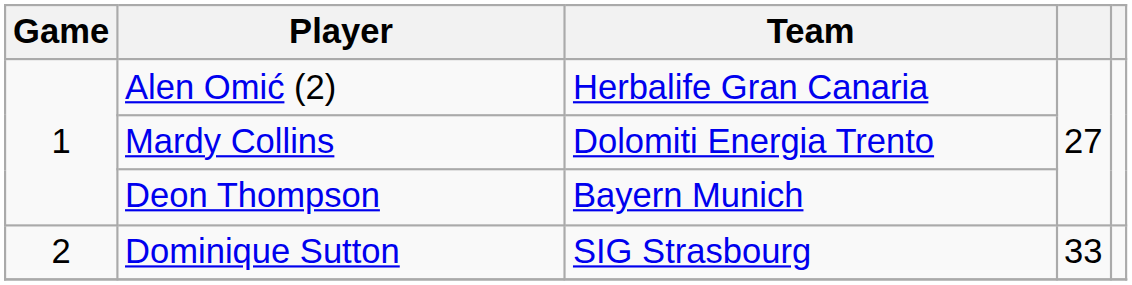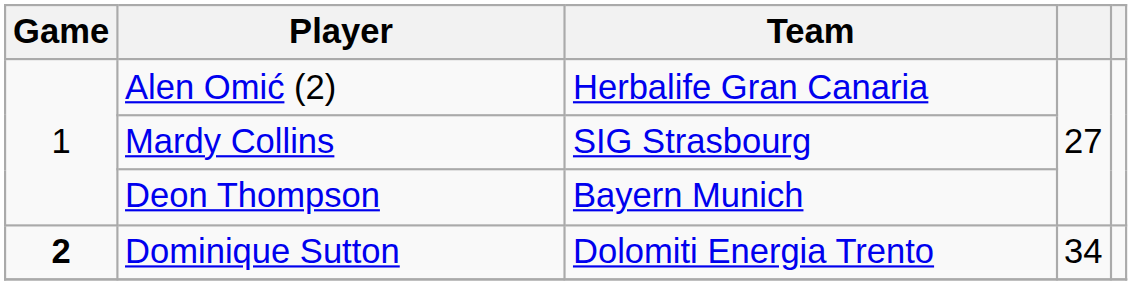Mardy Collins | Team: Dolomiti Energia Trento -> SIG Strasbourg
Dominique Sutton | Game: normal -> bold
Dominique Sutton | Team: SIG Strasbourg -> Dolomiti Energia Trento
Dominique Sutton | column 4: 33 -> 34
